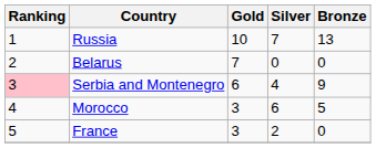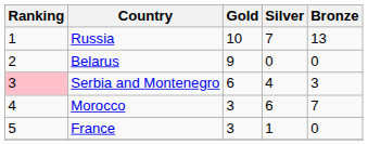Belarus | Gold: 7 -> 9
Serbia and Montenegro | Bronze: 9 -> 3
Morocco | Bronze: 5 -> 7
France | Silver: 2 -> 1
